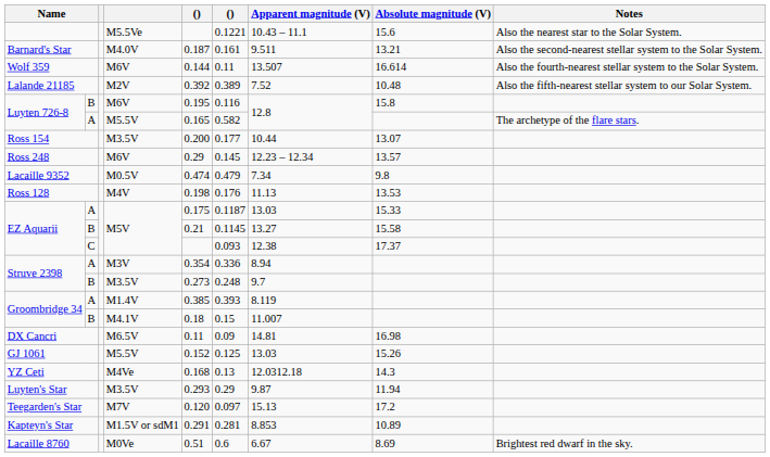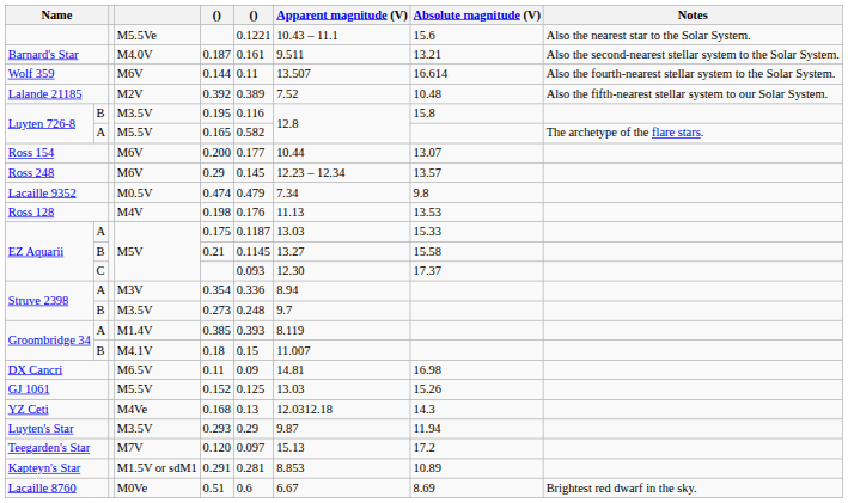Luyten 726-8 / B | column 4: M6V -> M3.5V
Ross 154 | column 4: M3.5V -> M6V
EZ Aquarii / C | Apparent magnitude (V): 12.38 -> 12.30
